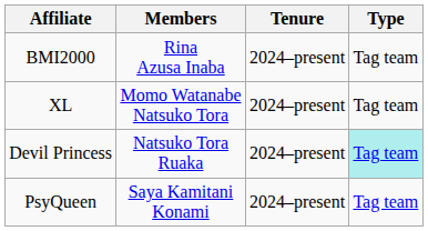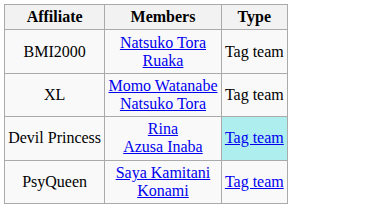- column: Tenure | 2024–present | 2024–present | 2024–present | 2024–present
BMI2000 | Members: Rina Azusa Inaba -> Natsuko Tora Ruaka
Devil Princess | Members: Natsuko Tora Ruaka -> Rina Azusa Inaba
